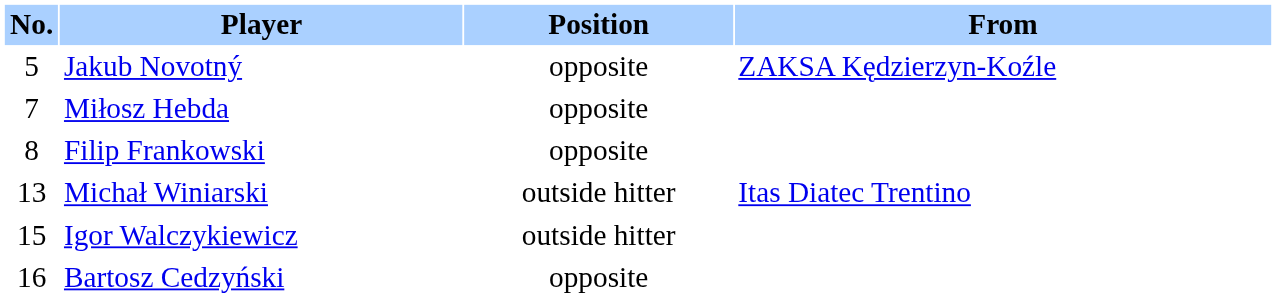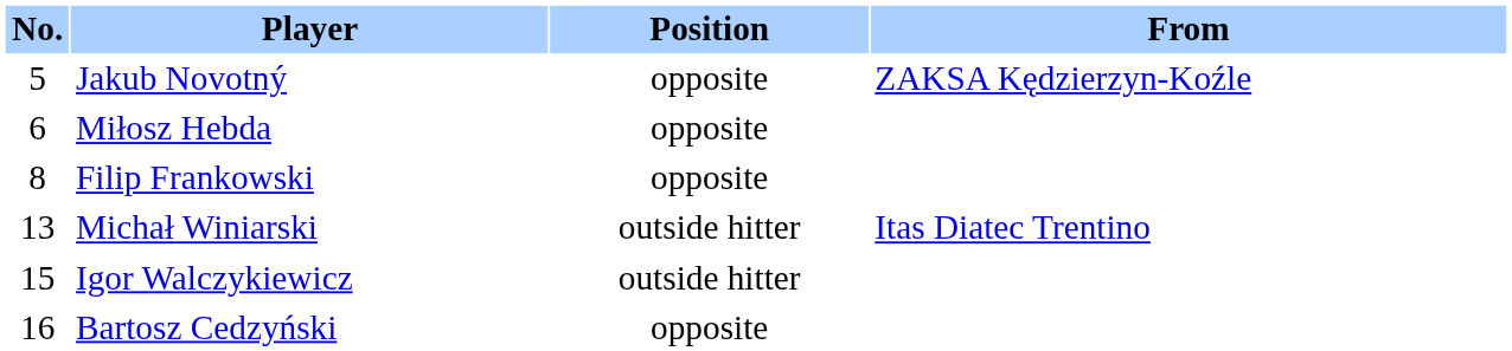Miłosz Hebda | No.: 7 -> 6
